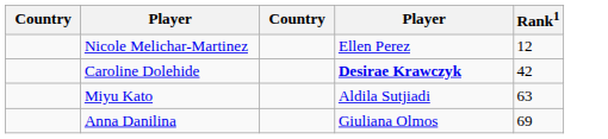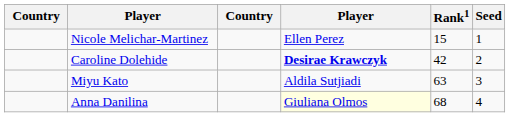+ column: Seed | 1 | 2 | 3 | 4
Nicole Melichar-Martinez | Rank1: 12 -> 15
Anna Danilina | column 4: no background -> lightyellow background
Anna Danilina | Rank1: 69 -> 68
